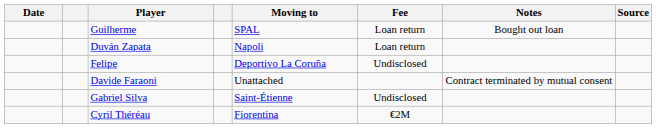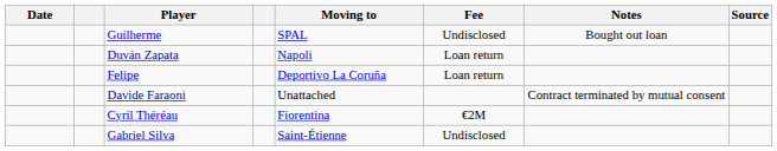Guilherme | Fee: Loan return -> Undisclosed
Felipe | Fee: Undisclosed -> Loan return
rows swapped: Gabriel Silva <-> Cyril Théréau
